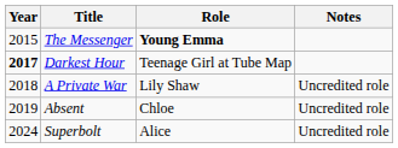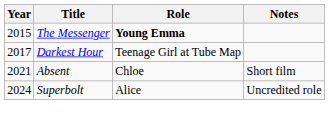Darkest Hour | Year: bold -> normal
- row: 2018 | A Private War | Lily Shaw | Uncredited role
Absent | Year: 2019 -> 2021
Absent | Notes: Uncredited role -> Short film
